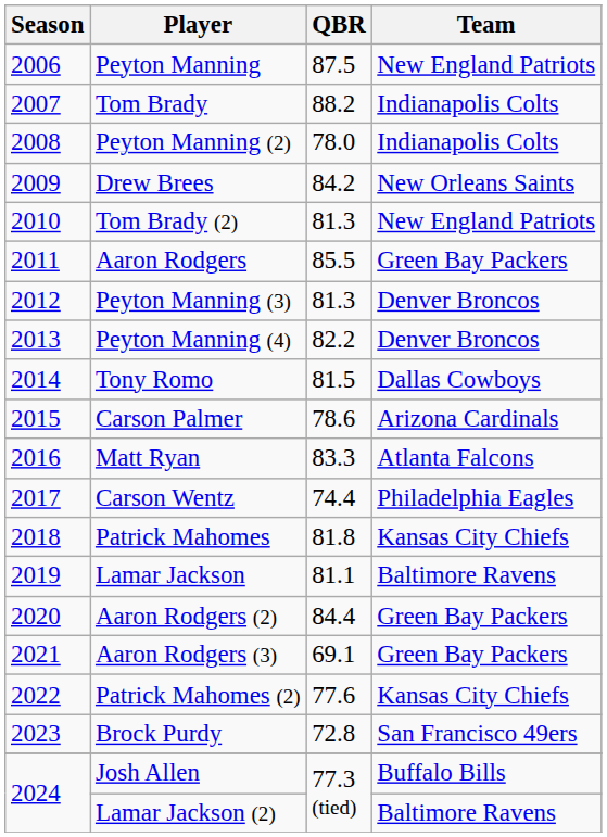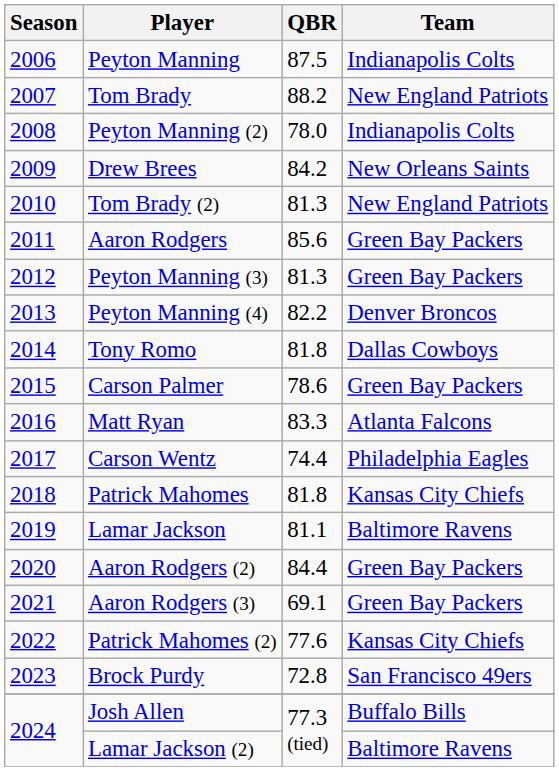Peyton Manning | Team: New England Patriots -> Indianapolis Colts
Tom Brady | Team: Indianapolis Colts -> New England Patriots
Aaron Rodgers | QBR: 85.5 -> 85.6
Peyton Manning (3) | Team: Denver Broncos -> Green Bay Packers
Tony Romo | QBR: 81.5 -> 81.8
Carson Palmer | Team: Arizona Cardinals -> Green Bay Packers
